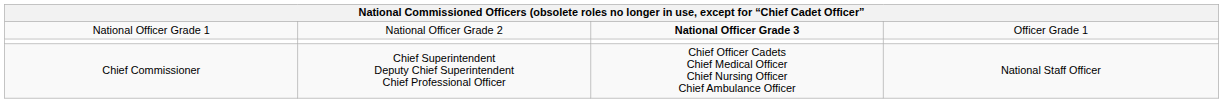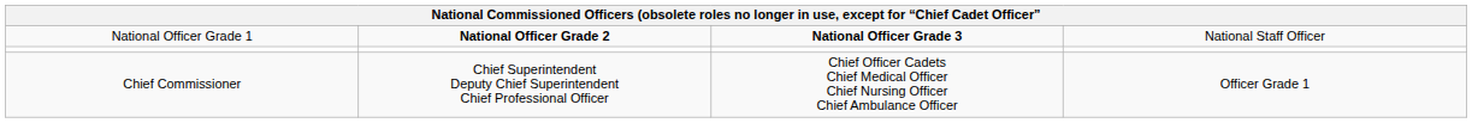National Officer Grade 1 | column 2: normal -> bold
National Officer Grade 1 | column 4: Officer Grade 1 -> National Staff Officer
Chief Commissioner | column 4: National Staff Officer -> Officer Grade 1
